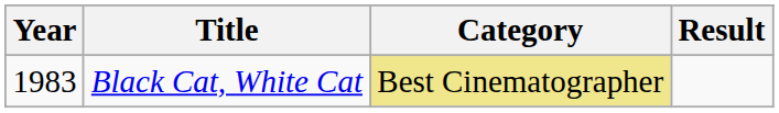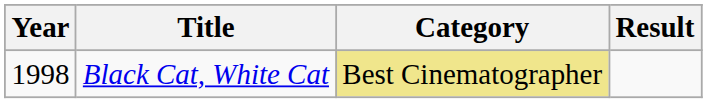Black Cat, White Cat | Year: 1983 -> 1998
